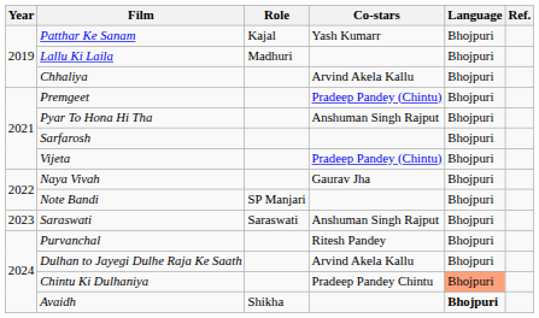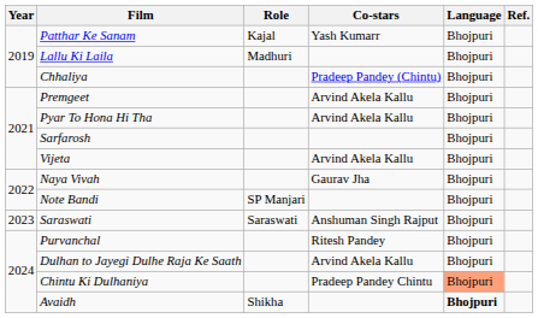Chhaliya | Co-stars: Arvind Akela Kallu -> Pradeep Pandey (Chintu)
Premgeet | Co-stars: Pradeep Pandey (Chintu) -> Arvind Akela Kallu
Pyar To Hona Hi Tha | Co-stars: Anshuman Singh Rajput -> Arvind Akela Kallu
Vijeta | Co-stars: Pradeep Pandey (Chintu) -> Arvind Akela Kallu
